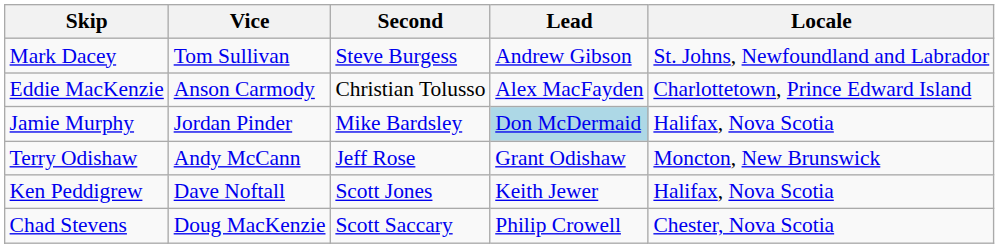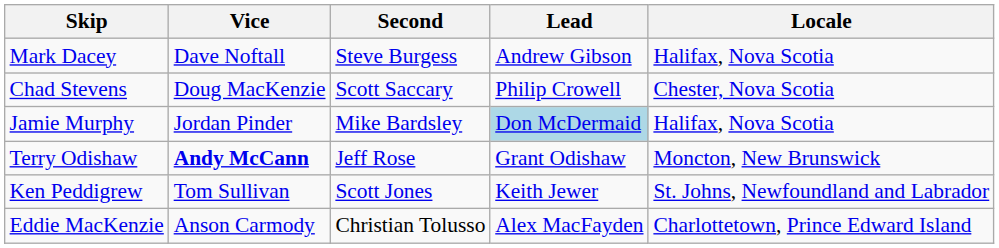Mark Dacey | Vice: Tom Sullivan -> Dave Noftall
Mark Dacey | Locale: St. Johns, Newfoundland and Labrador -> Halifax, Nova Scotia
rows swapped: Eddie MacKenzie <-> Chad Stevens
Terry Odishaw | Vice: normal -> bold
Ken Peddigrew | Vice: Dave Noftall -> Tom Sullivan
Ken Peddigrew | Locale: Halifax, Nova Scotia -> St. Johns, Newfoundland and Labrador
